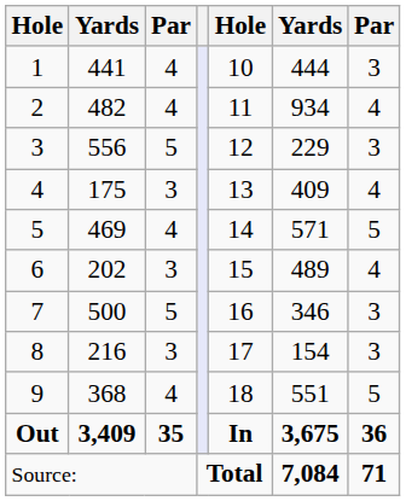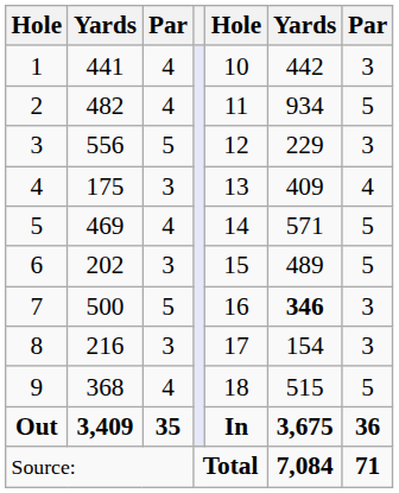1 | column 6: 444 -> 442
2 | column 7: 4 -> 5
6 | column 7: 4 -> 5
7 | column 6: normal -> bold
9 | column 6: 551 -> 515
